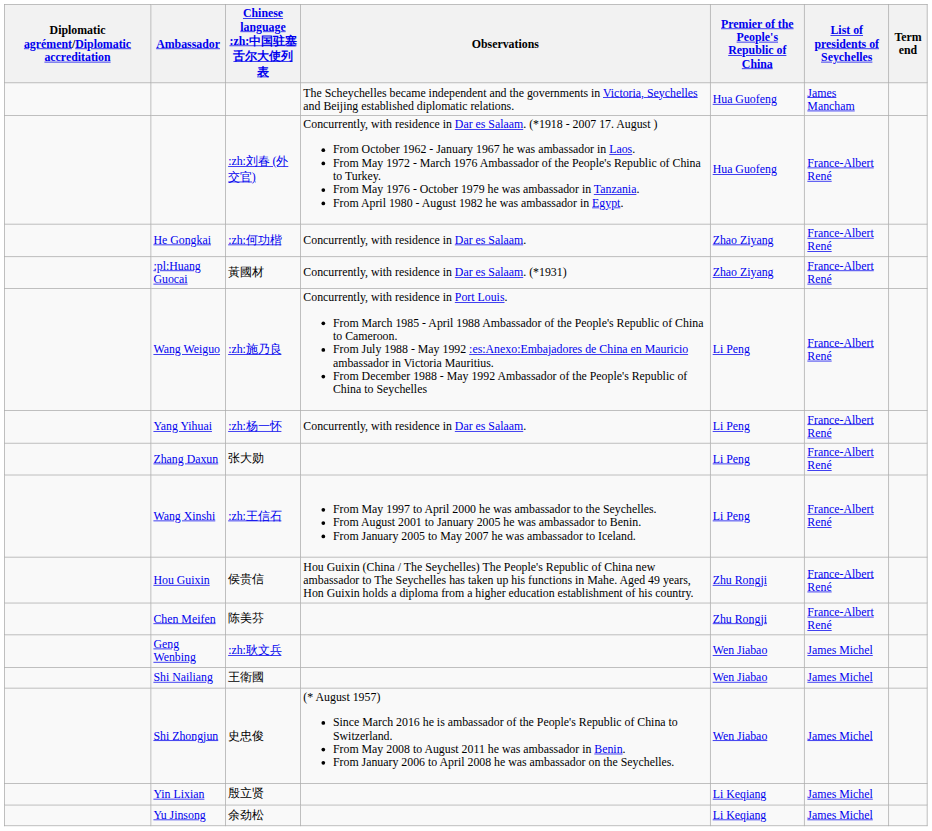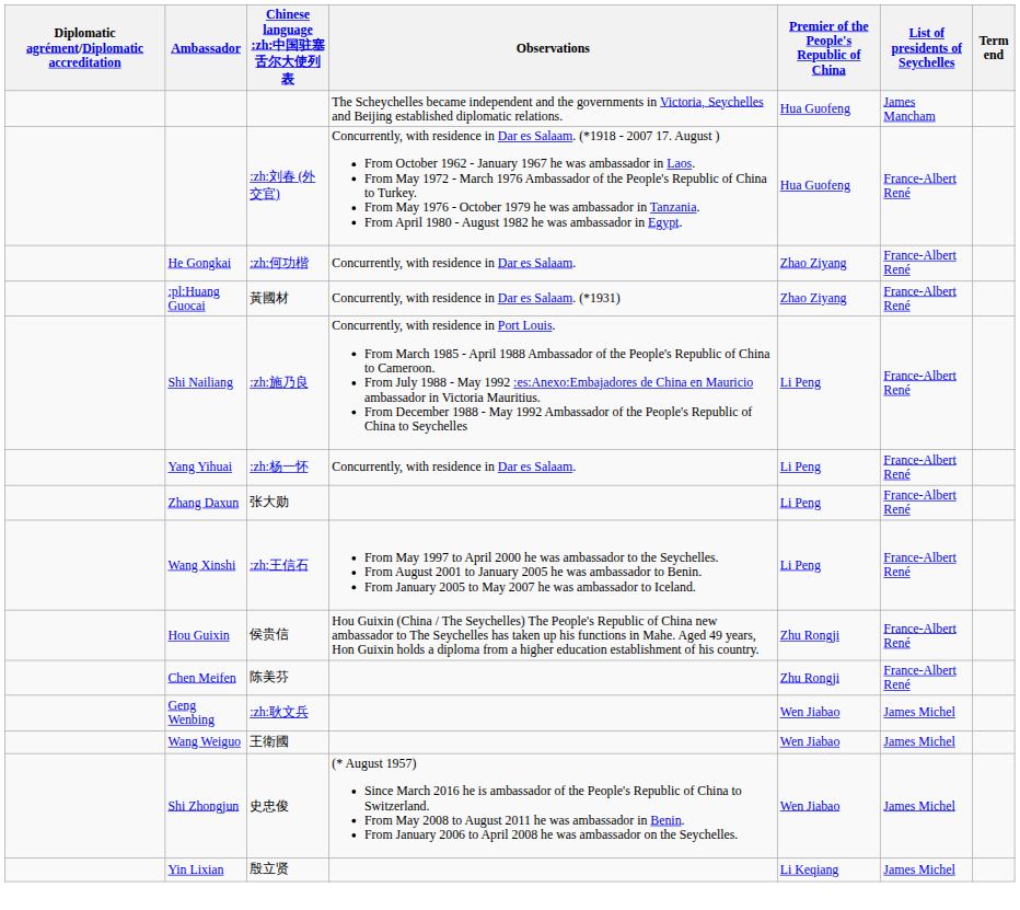:zh:施乃良 | Ambassador: Wang Weiguo -> Shi Nailiang
王衛國 | Ambassador: Shi Nailiang -> Wang Weiguo
- row: Yu Jinsong | 余劲松 | Li Keqiang | James Michel
